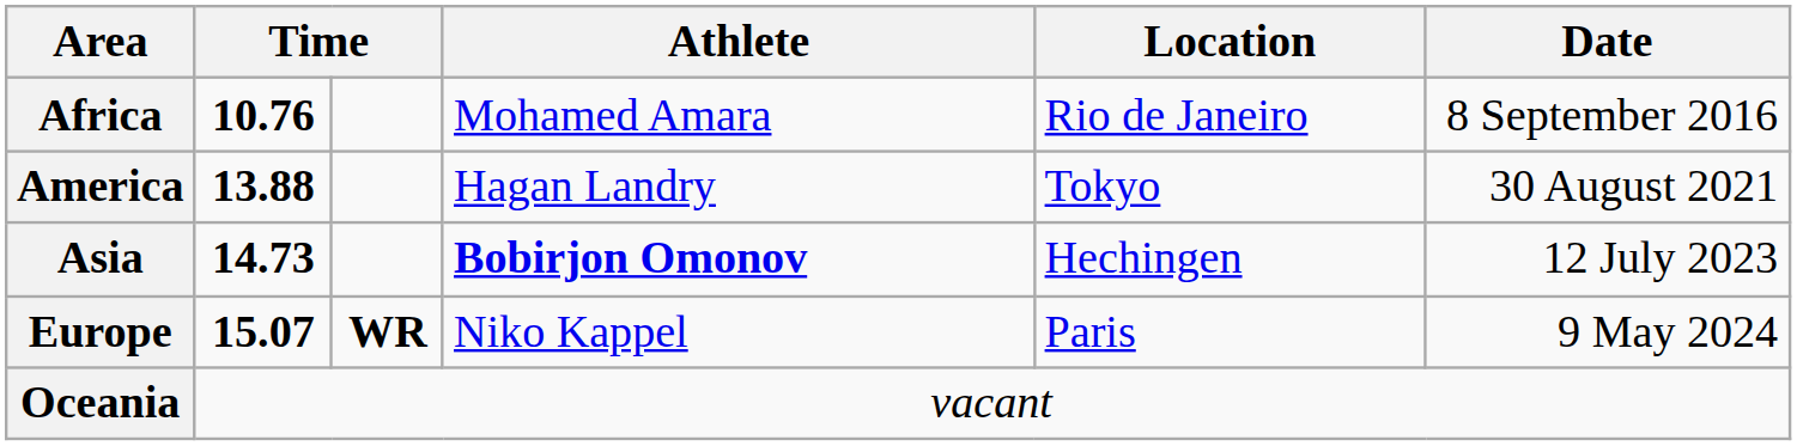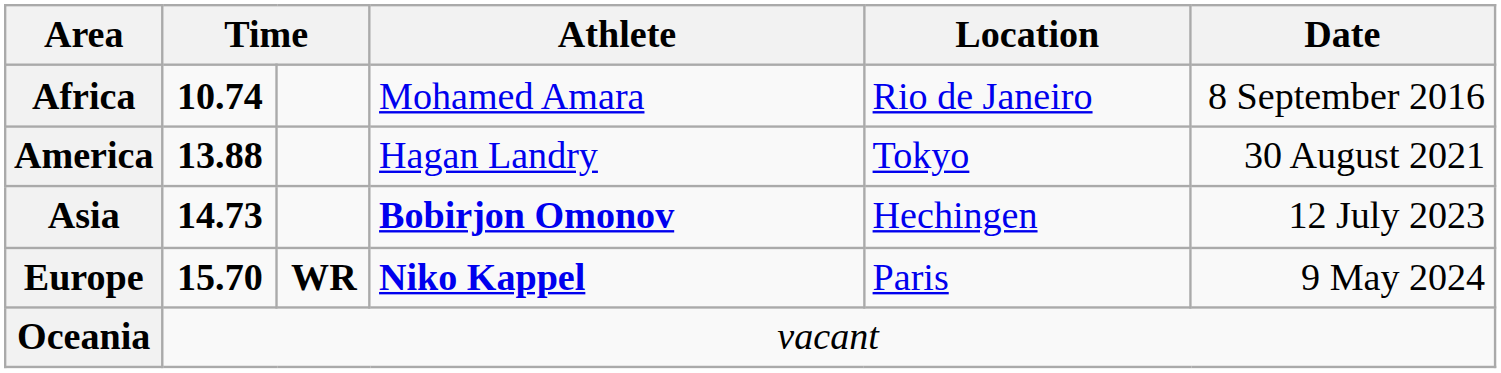Africa | column 2: 10.76 -> 10.74
Europe | column 2: 15.07 -> 15.70
Europe | Athlete: normal -> bold
